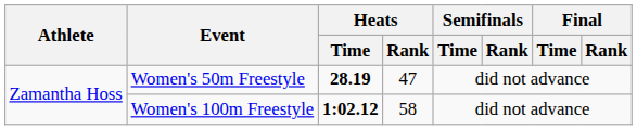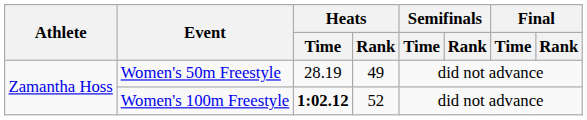Women's 50m Freestyle | Heats / Time: bold -> normal
Women's 50m Freestyle | Heats / Rank: 47 -> 49
Women's 100m Freestyle | Heats / Rank: 58 -> 52
